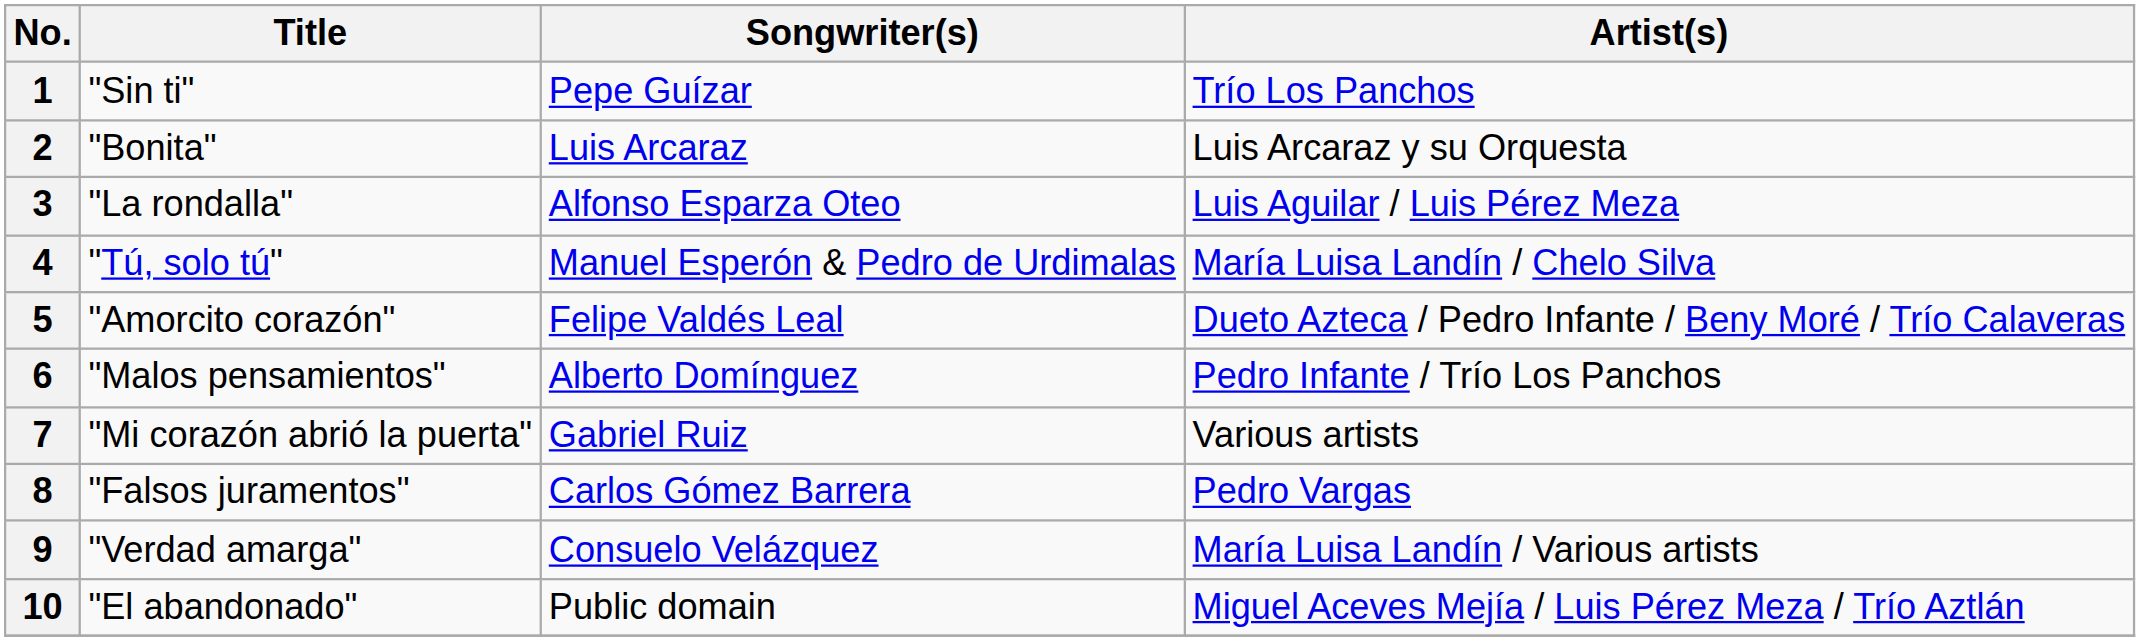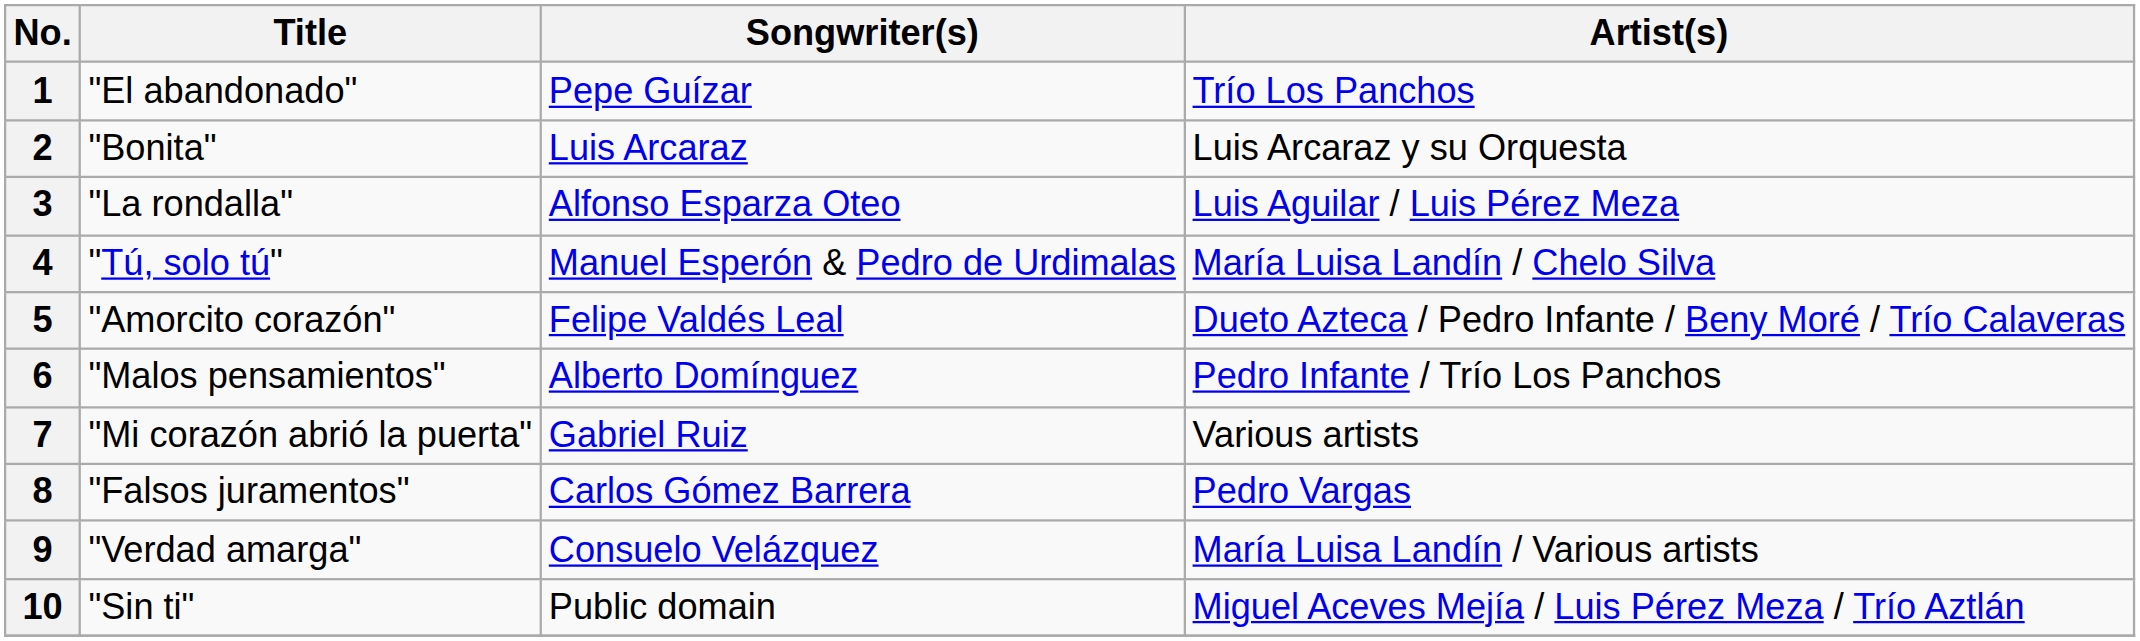1 | Title: "Sin ti" -> "El abandonado"
10 | Title: "El abandonado" -> "Sin ti"
